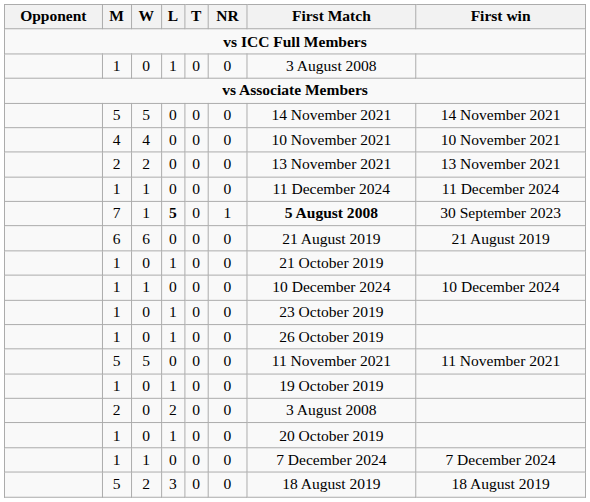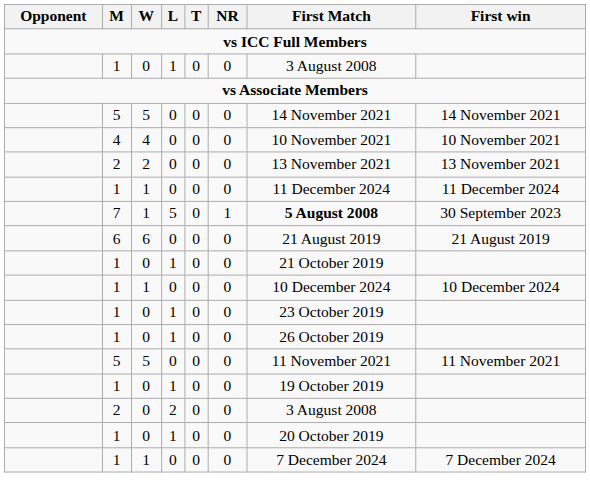7 | L: bold -> normal
- row: 5 | 2 | 3 | 0 | 0 | 18 August 2019 | 18 August 2019
